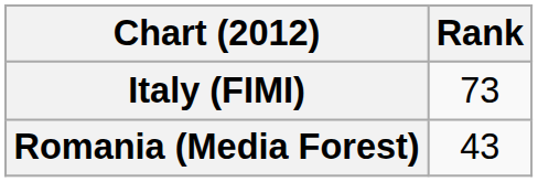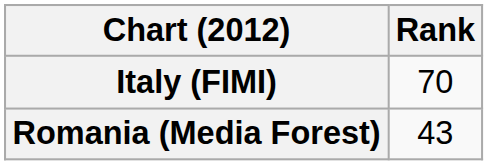Italy (FIMI) | Rank: 73 -> 70
